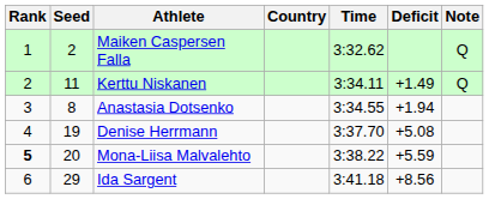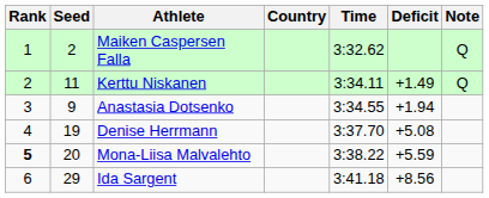Anastasia Dotsenko | Seed: 8 -> 9
